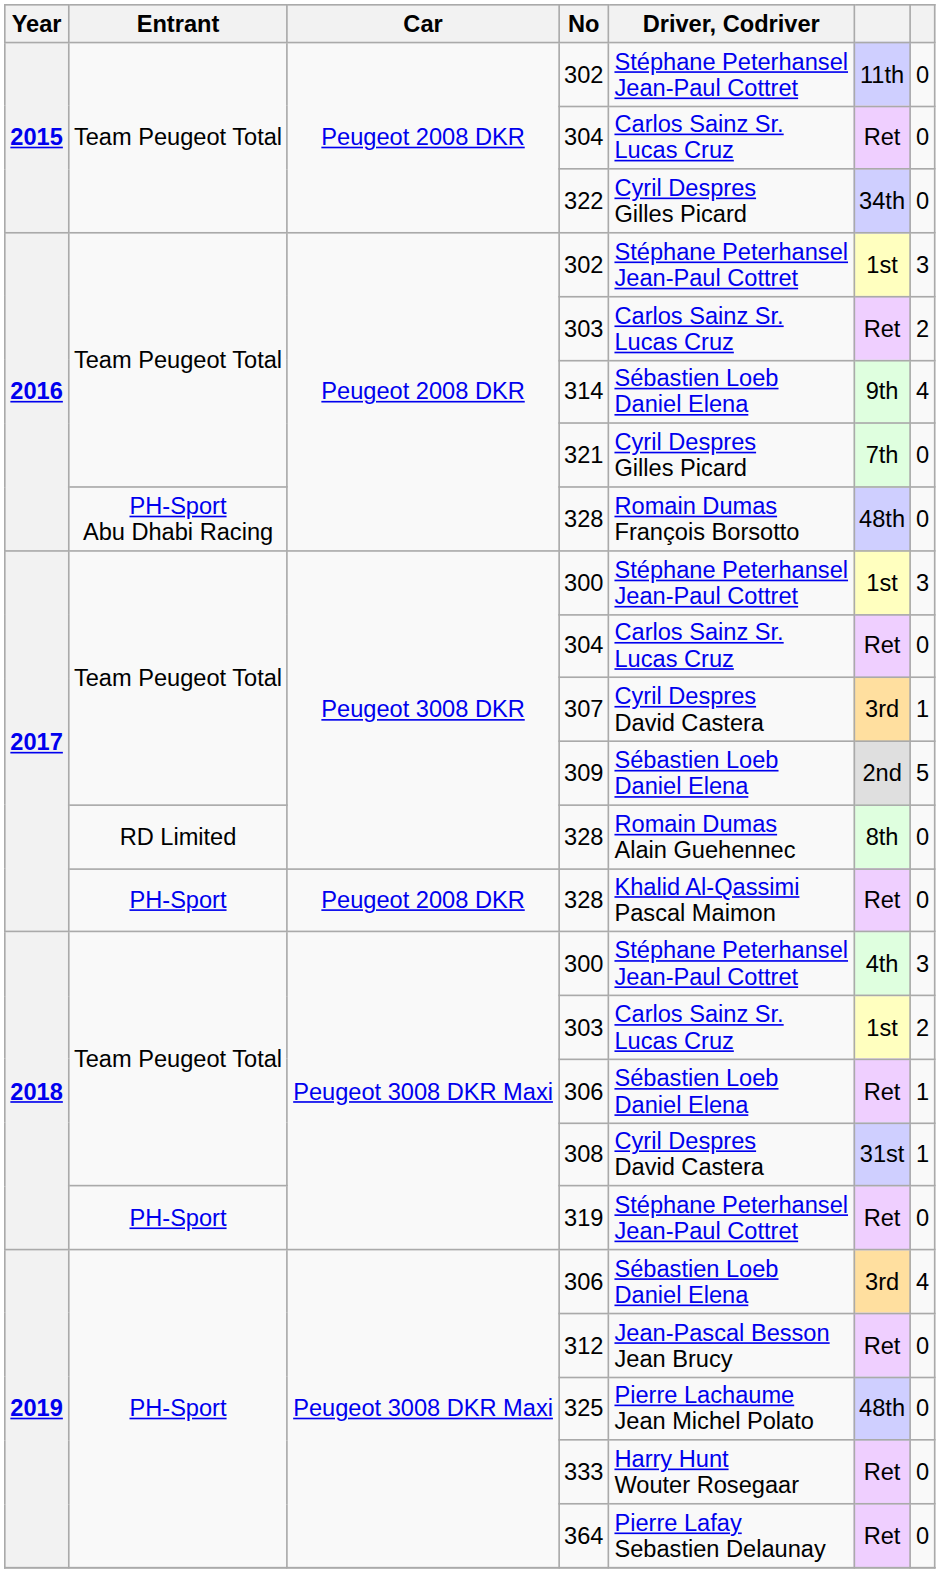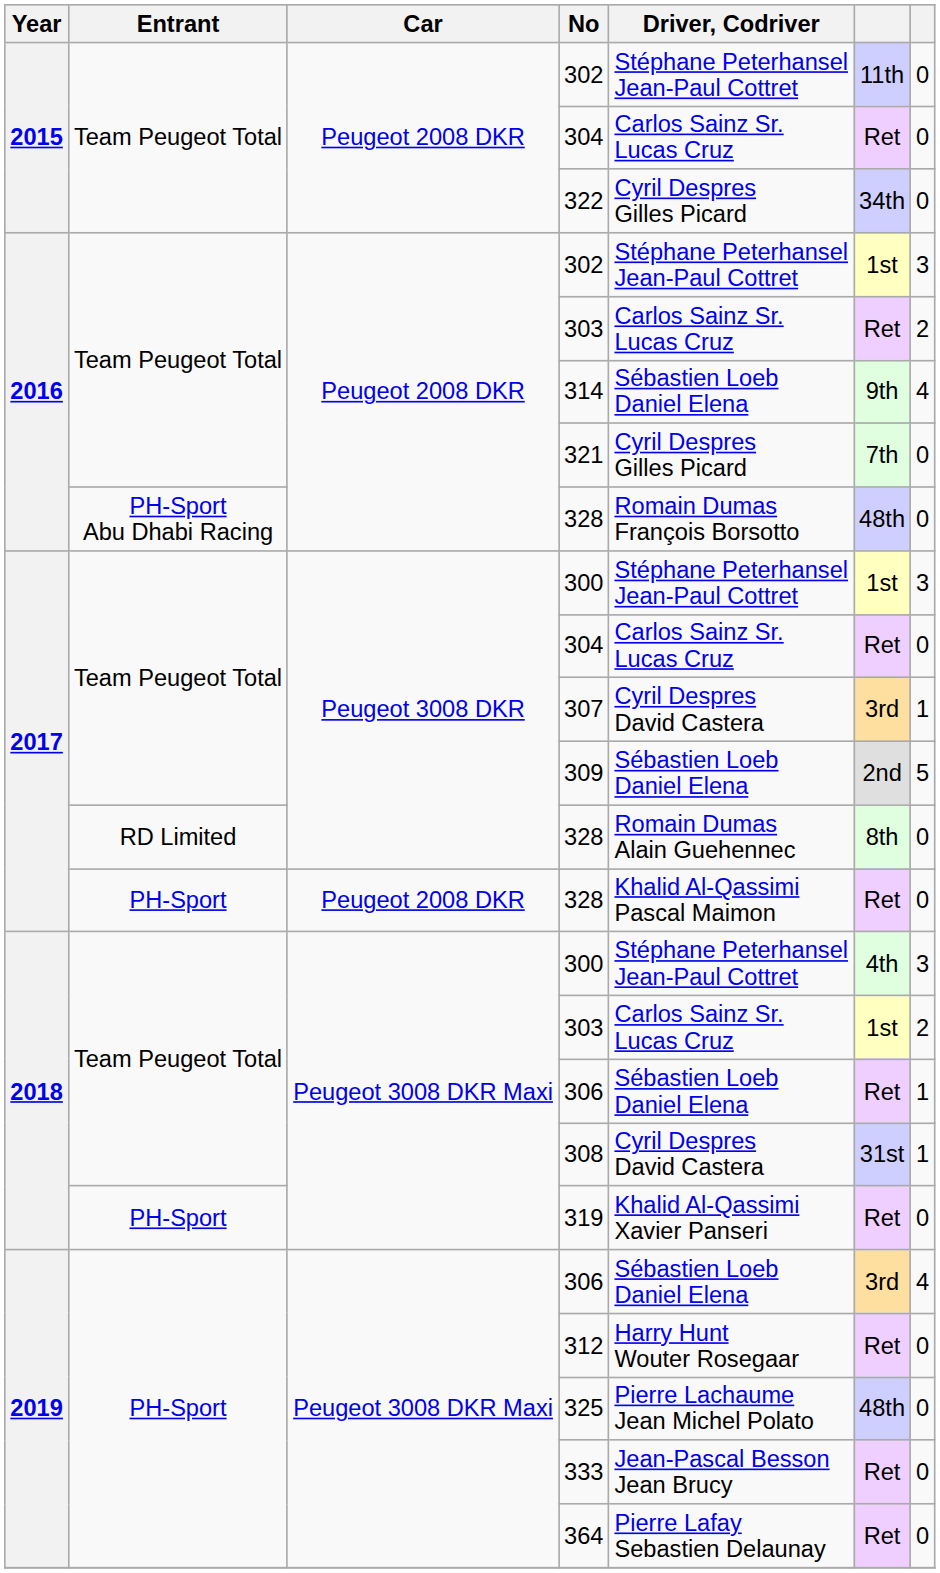319 | Driver, Codriver: Stéphane Peterhansel Jean-Paul Cottret -> Khalid Al-Qassimi Xavier Panseri
312 | Driver, Codriver: Jean-Pascal Besson Jean Brucy -> Harry Hunt Wouter Rosegaar
333 | Driver, Codriver: Harry Hunt Wouter Rosegaar -> Jean-Pascal Besson Jean Brucy
